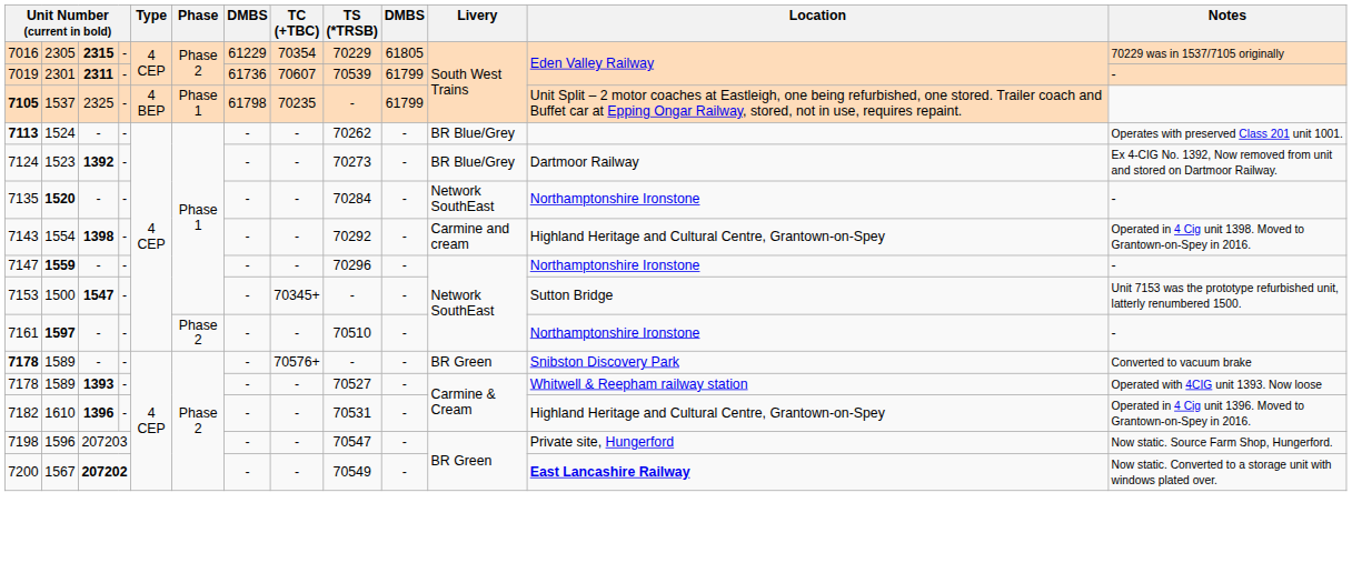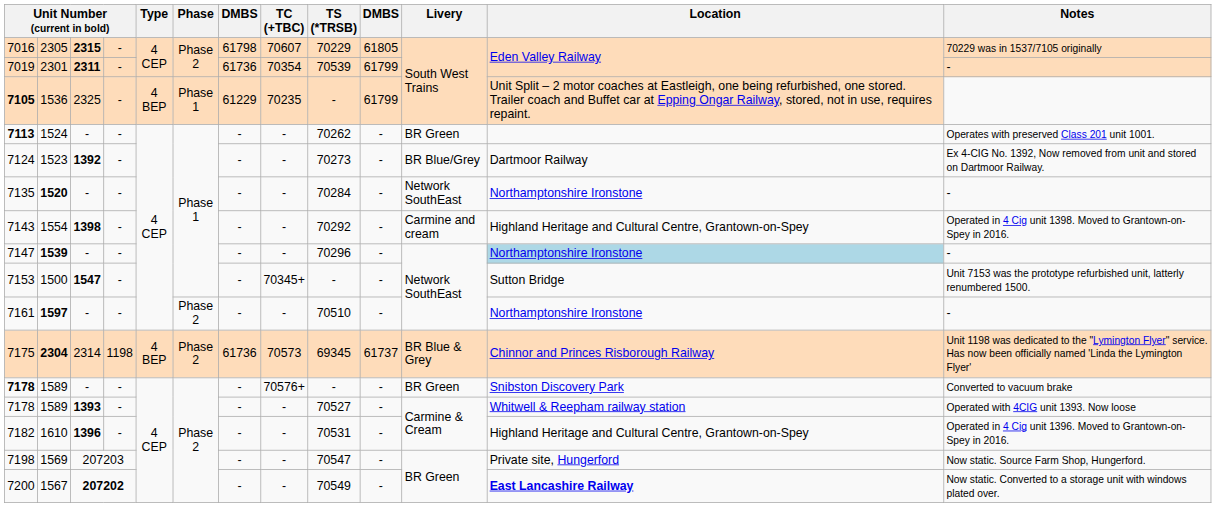7016 | column 7: 61229 -> 61798
7016 | TC (+TBC): 70354 -> 70607
7019 | TC (+TBC): 70607 -> 70354
7105 | column 2: 1537 -> 1536
7105 | column 7: 61798 -> 61229
7113 | Livery: BR Blue/Grey -> BR Green
7147 | column 2: 1559 -> 1539
7147 | Location: no background -> lightblue background
+ row: 7175 | 2304 | 2314 | 1198 | 4 BEP | Phase 2 | 61736 | 70573 | 69345 | 61737 | BR Blue & Grey | Chinnor and Princes Risborough Railway | Unit 1198 was dedicated to the "Lymington Flyer" service. Has now been officially named 'Linda the Lymington Flyer'
7198 | column 2: 1596 -> 1569
